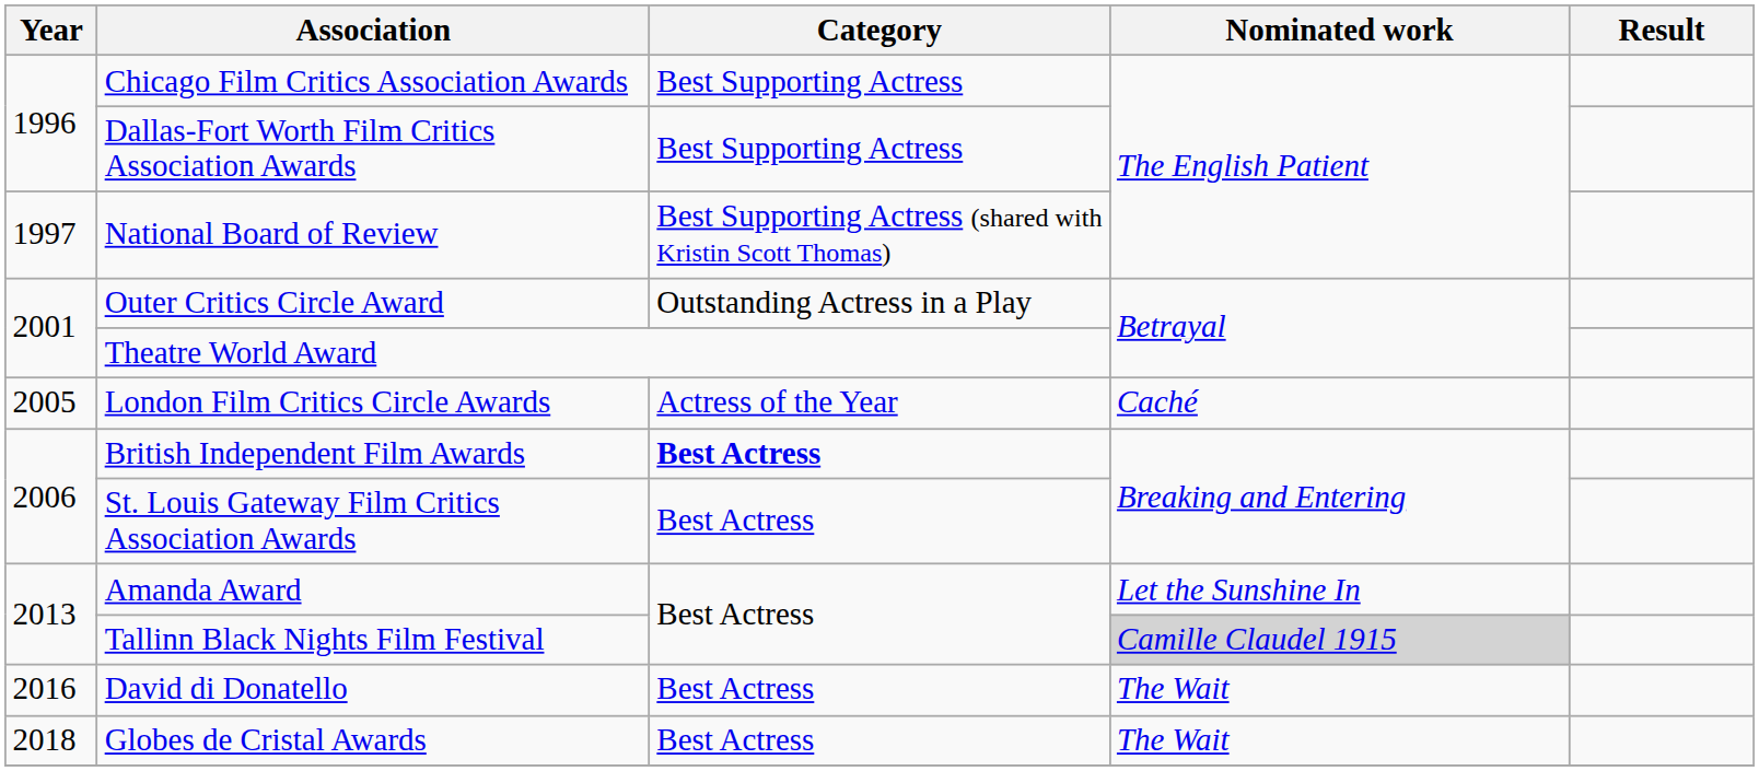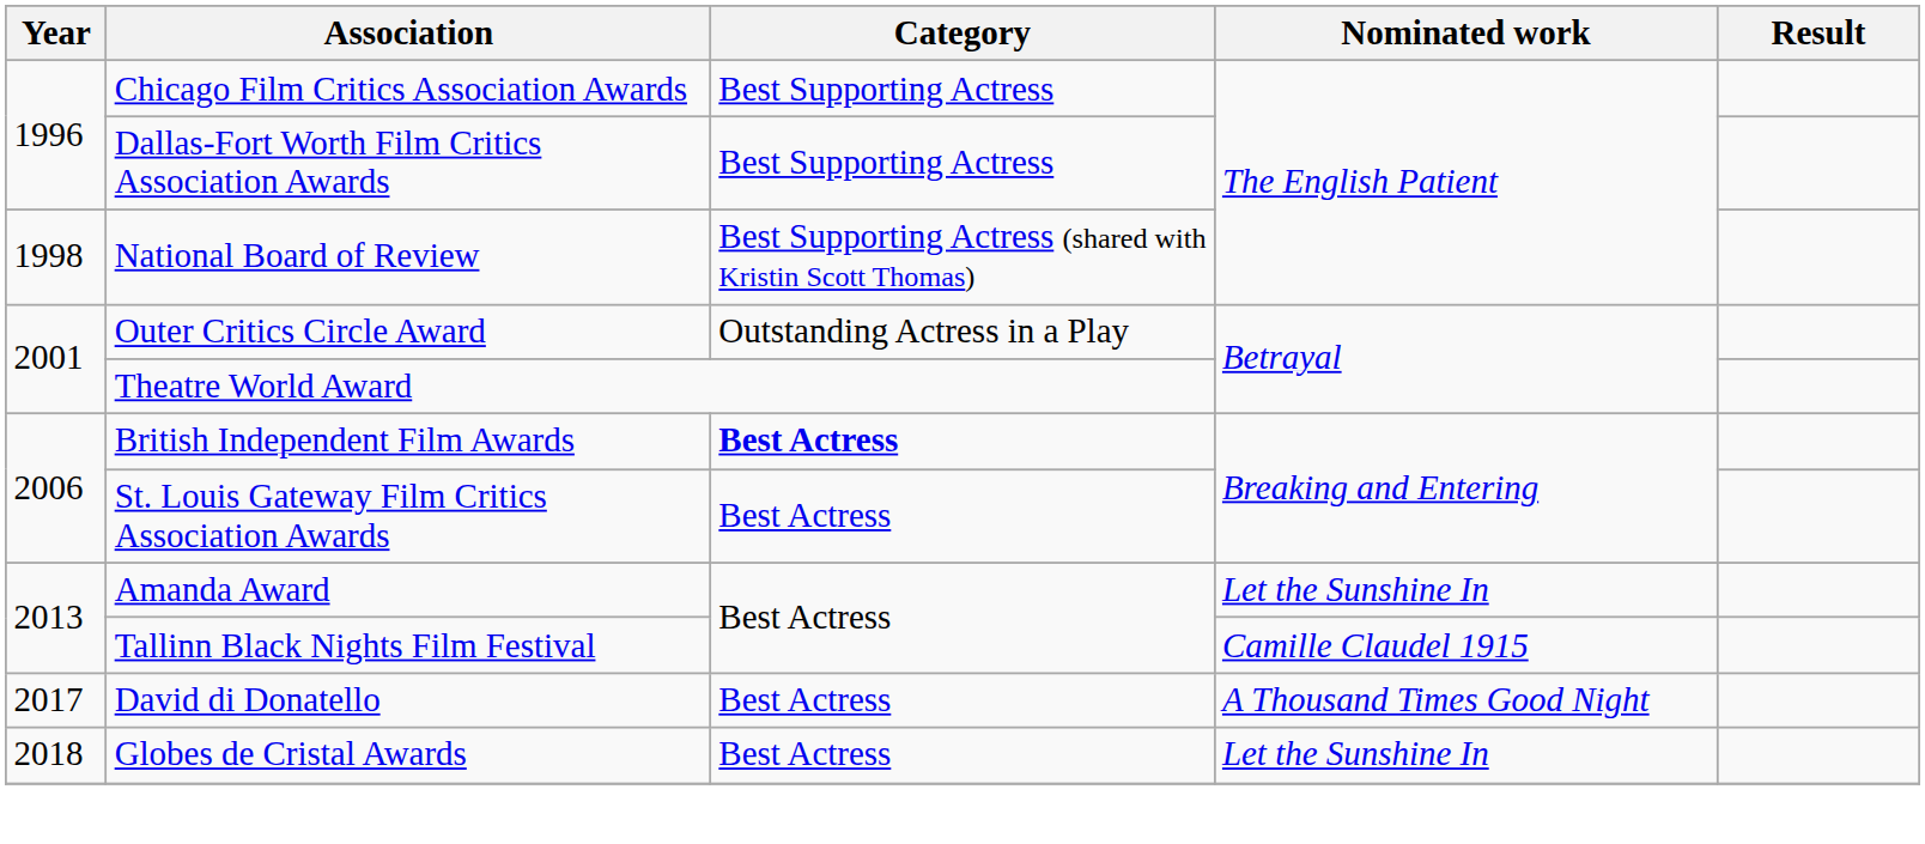National Board of Review | Year: 1997 -> 1998
- row: 2005 | London Film Critics Circle Awards | Actress of the Year | Caché
Tallinn Black Nights Film Festival | Nominated work: lightgrey background -> no background
David di Donatello | Year: 2016 -> 2017
David di Donatello | Nominated work: The Wait -> A Thousand Times Good Night
Globes de Cristal Awards | Nominated work: The Wait -> Let the Sunshine In
